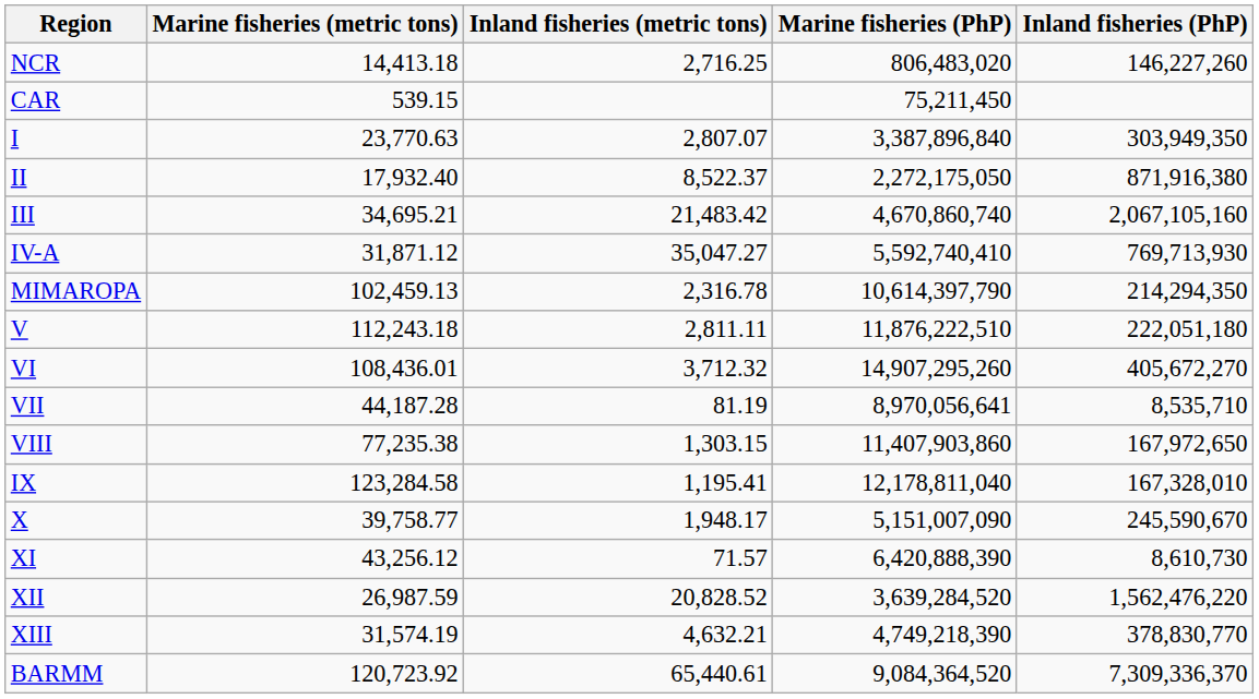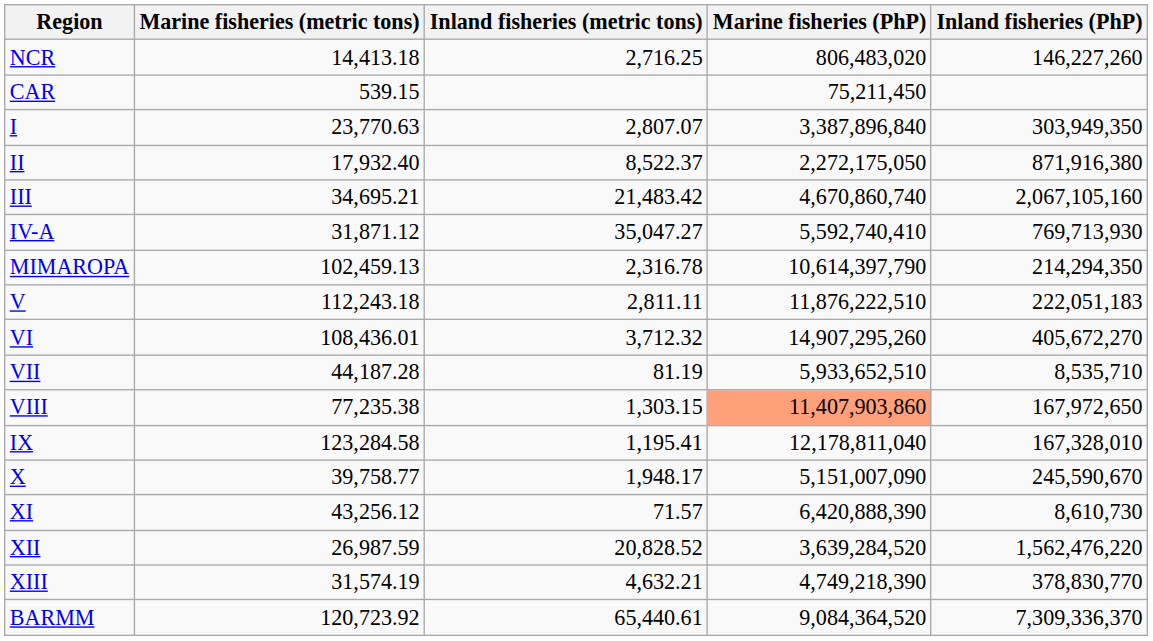V | Inland fisheries (PhP): 222,051,180 -> 222,051,183
VII | Marine fisheries (PhP): 8,970,056,641 -> 5,933,652,510
VIII | Marine fisheries (PhP): no background -> lightsalmon background
